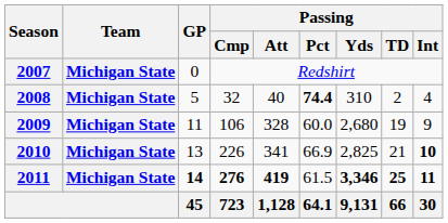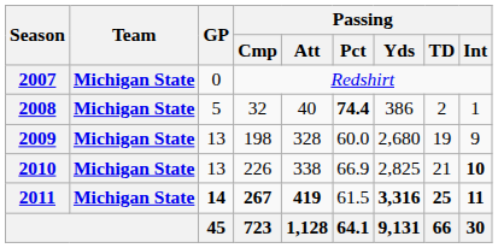2008 | Passing / Yds: 310 -> 386
2008 | Passing / Int: 4 -> 1
2009 | GP: 11 -> 13
2009 | Passing / Cmp: 106 -> 198
2010 | Passing / Att: 341 -> 338
2011 | Passing / Cmp: 276 -> 267
2011 | Passing / Yds: 3,346 -> 3,316
